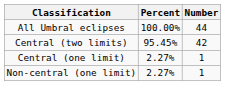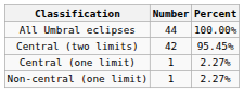columns swapped: Number <-> Percent
